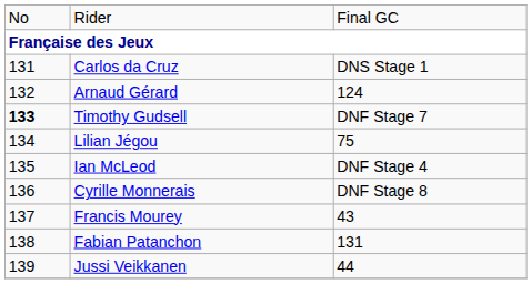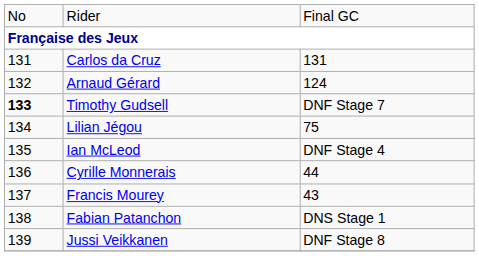Carlos da Cruz | column 3: DNS Stage 1 -> 131
Cyrille Monnerais | column 3: DNF Stage 8 -> 44
Fabian Patanchon | column 3: 131 -> DNS Stage 1
Jussi Veikkanen | column 3: 44 -> DNF Stage 8
